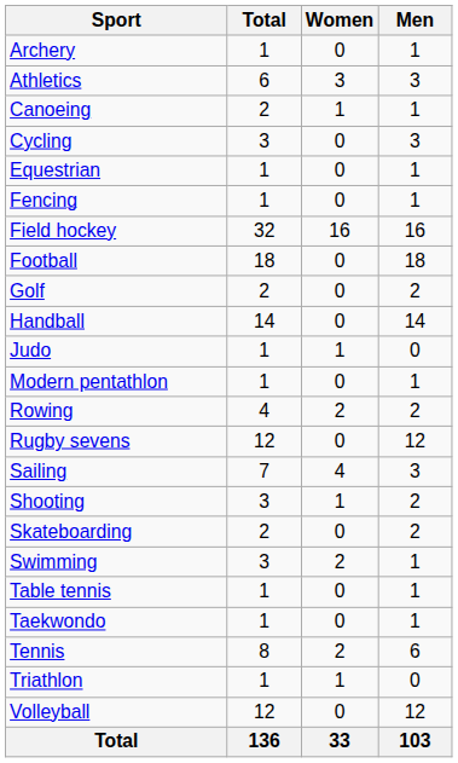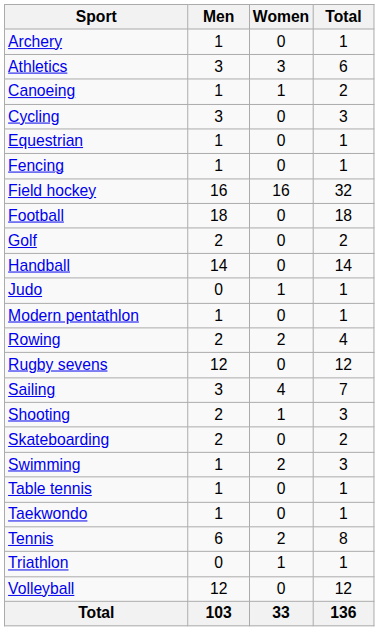columns swapped: Men <-> Total
